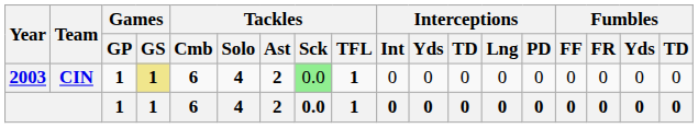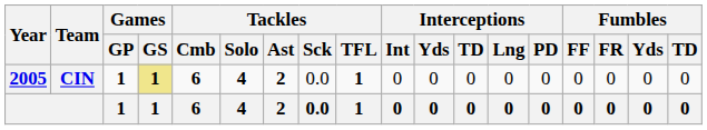CIN | Year: 2003 -> 2005
CIN | Tackles / Sck: lightgreen background -> no background
